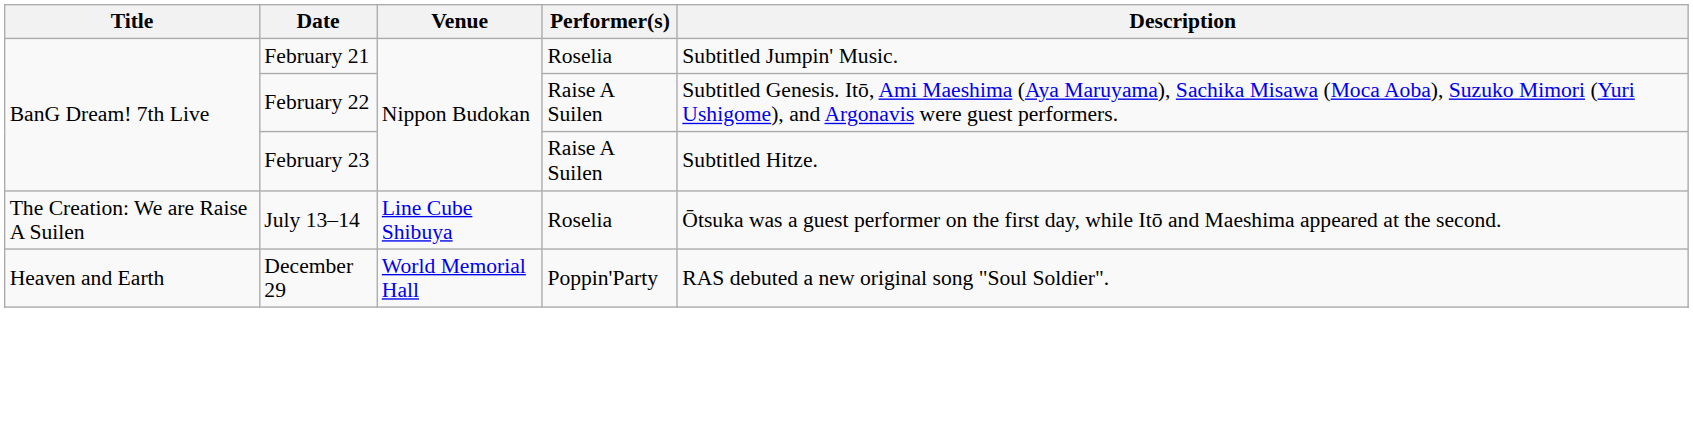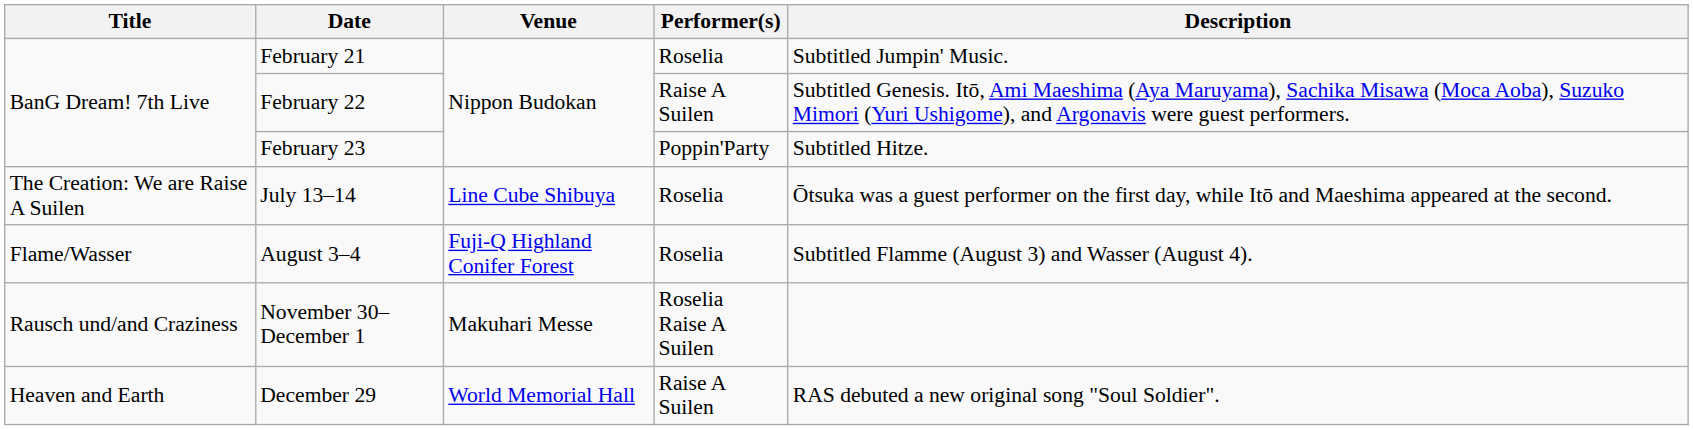February 23 | Performer(s): Raise A Suilen -> Poppin'Party
+ row: Flame/Wasser | August 3–4 | Fuji-Q Highland Conifer Forest | Roselia | Subtitled Flamme (August 3) and Wasser (August 4).
+ row: Rausch und/and Craziness | November 30–December 1 | Makuhari Messe | Roselia Raise A Suilen
December 29 | Performer(s): Poppin'Party -> Raise A Suilen
